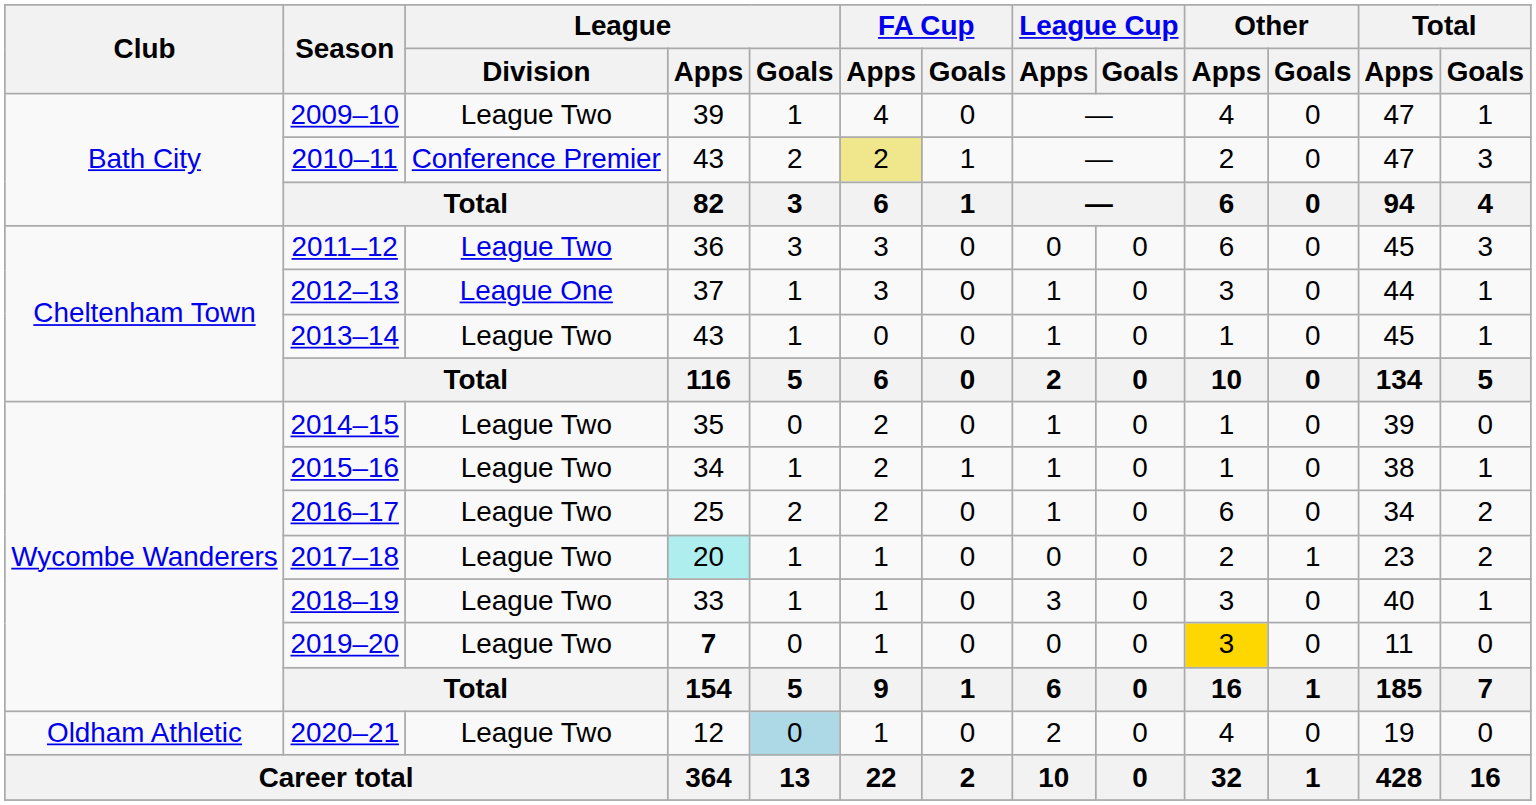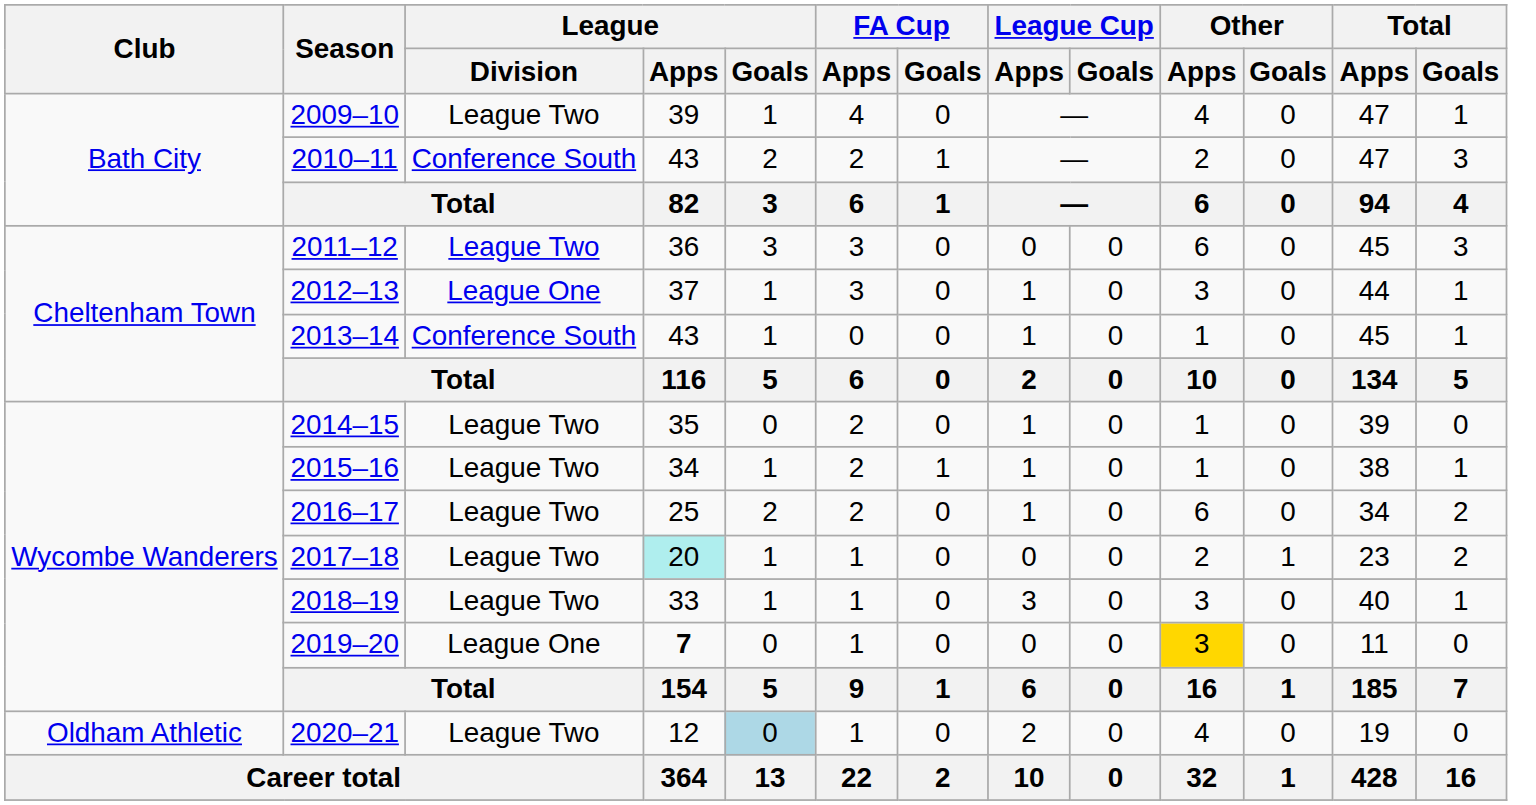2010–11 | League / Division: Conference Premier -> Conference South
2010–11 | FA Cup / Apps: khaki background -> no background
2013–14 | League / Division: League Two -> Conference South
2019–20 | League / Division: League Two -> League One
